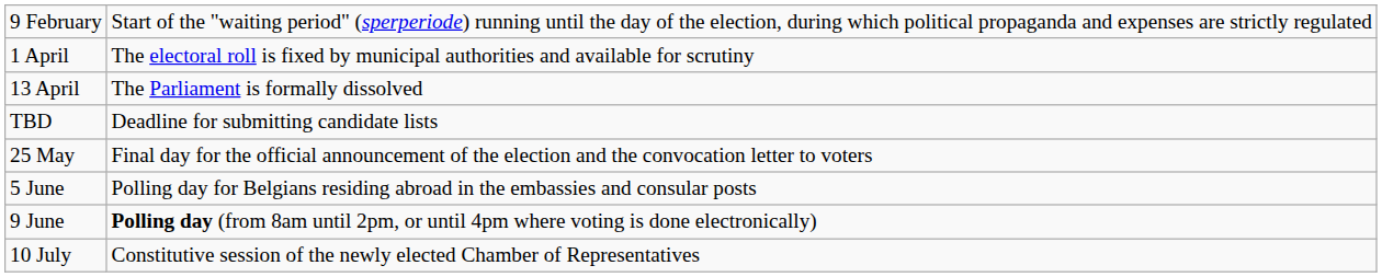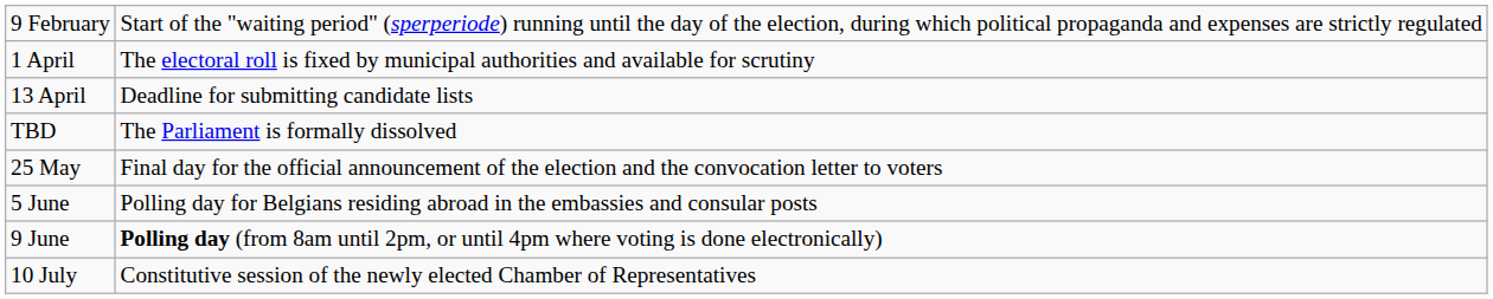13 April | column 2: The Parliament is formally dissolved -> Deadline for submitting candidate lists
TBD | column 2: Deadline for submitting candidate lists -> The Parliament is formally dissolved
